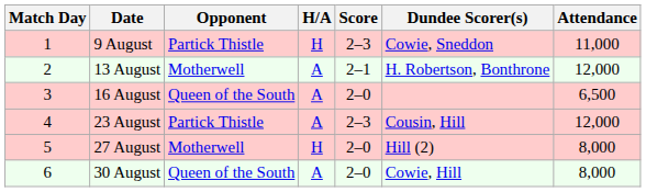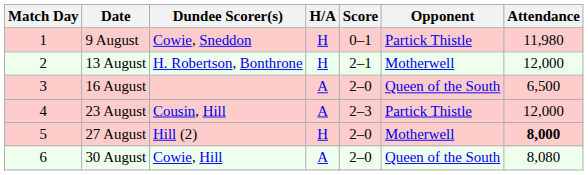columns swapped: Opponent <-> Dundee Scorer(s)
9 August | Score: 2–3 -> 0–1
9 August | Attendance: 11,000 -> 11,980
13 August | H/A: A -> H
27 August | Attendance: normal -> bold
30 August | Attendance: 8,000 -> 8,080
